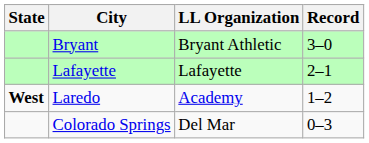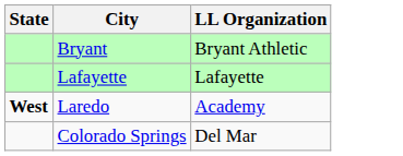- column: Record | 3–0 | 2–1 | 1–2 | 0–3
